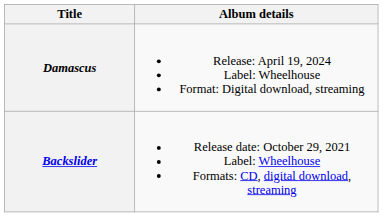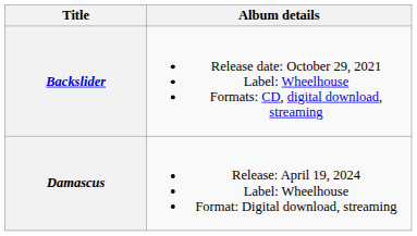rows swapped: Backslider <-> Damascus
